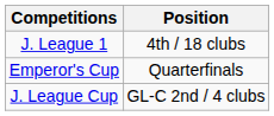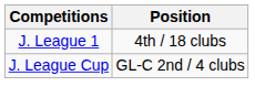- row: Emperor's Cup | Quarterfinals
